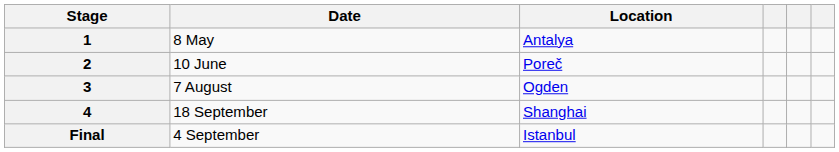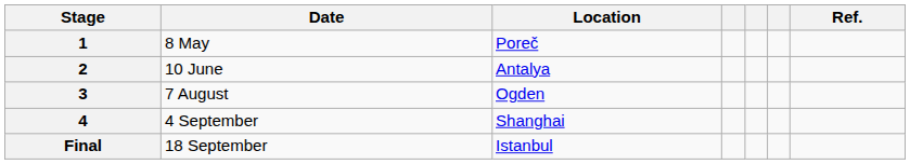+ column: Ref.
1 | Location: Antalya -> Poreč
2 | Location: Poreč -> Antalya
4 | Date: 18 September -> 4 September
Final | Date: 4 September -> 18 September
